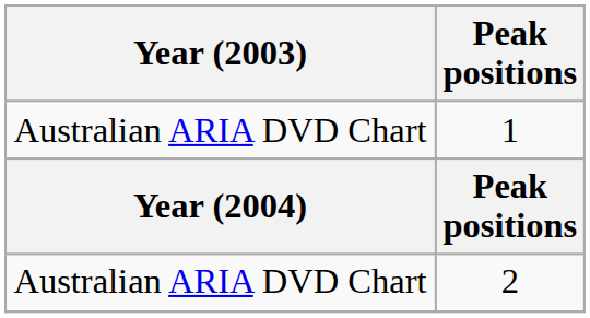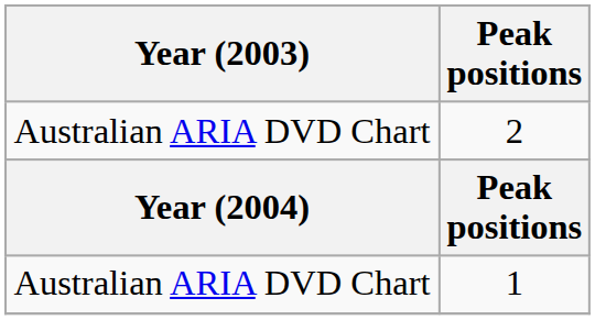rows swapped: 1 <-> 2
